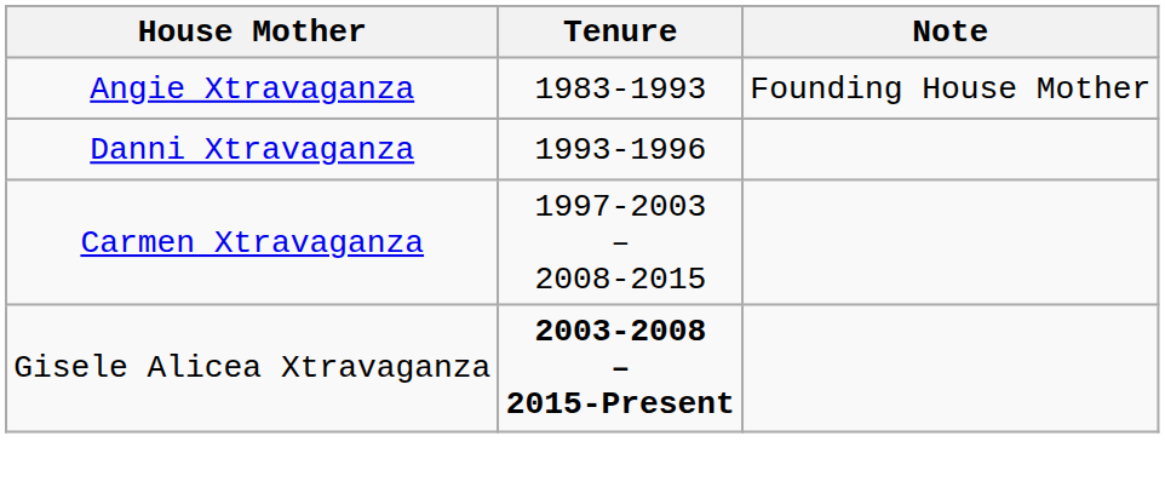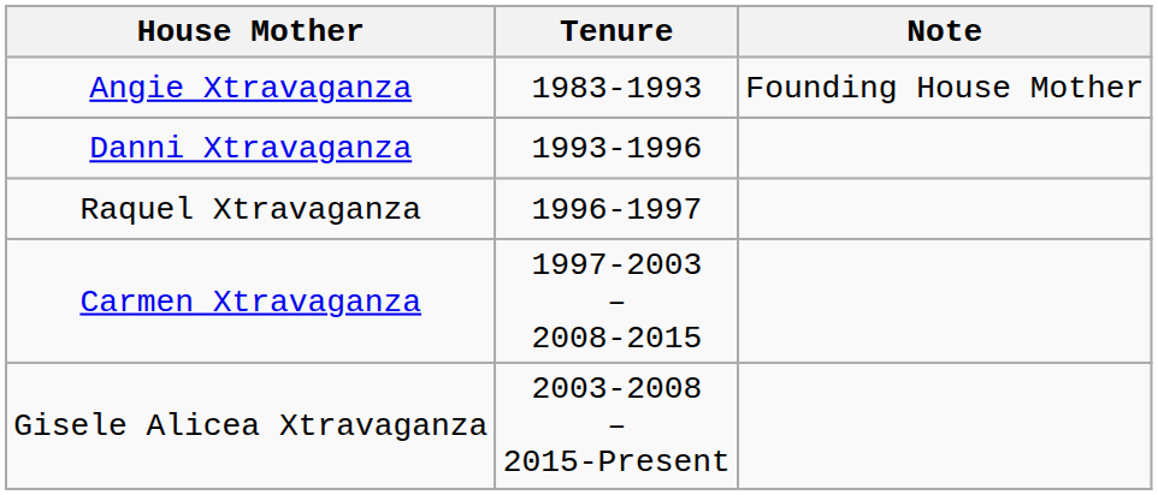+ row: Raquel Xtravaganza | 1996-1997
Gisele Alicea Xtravaganza | Tenure: bold -> normal
